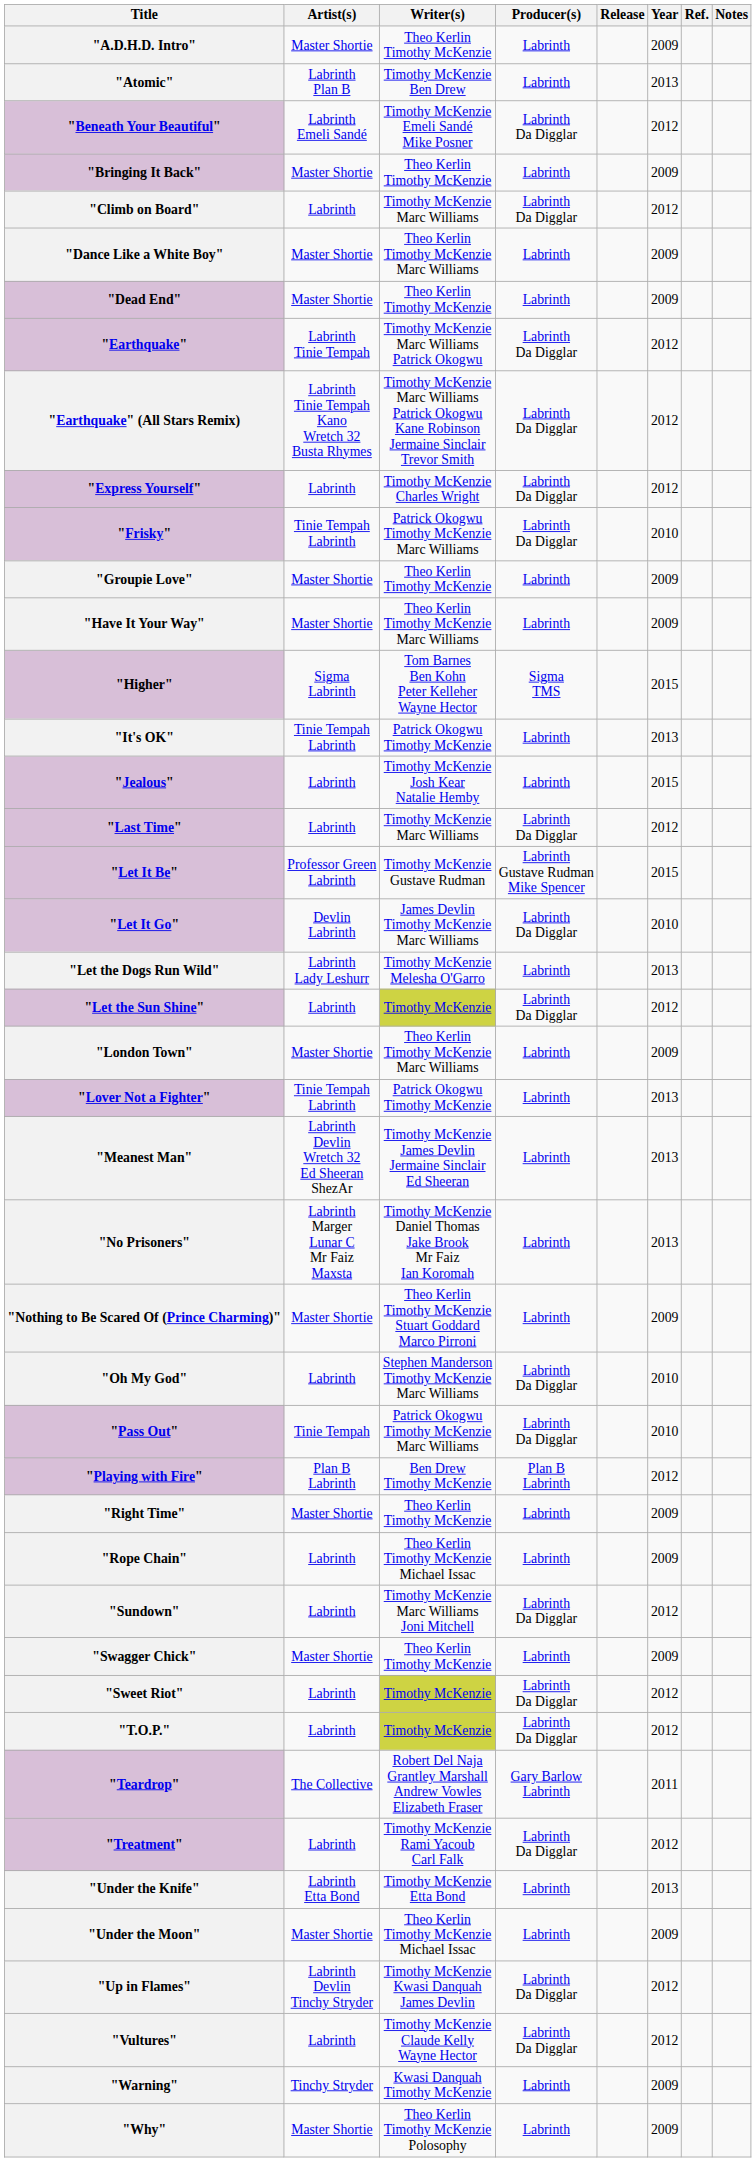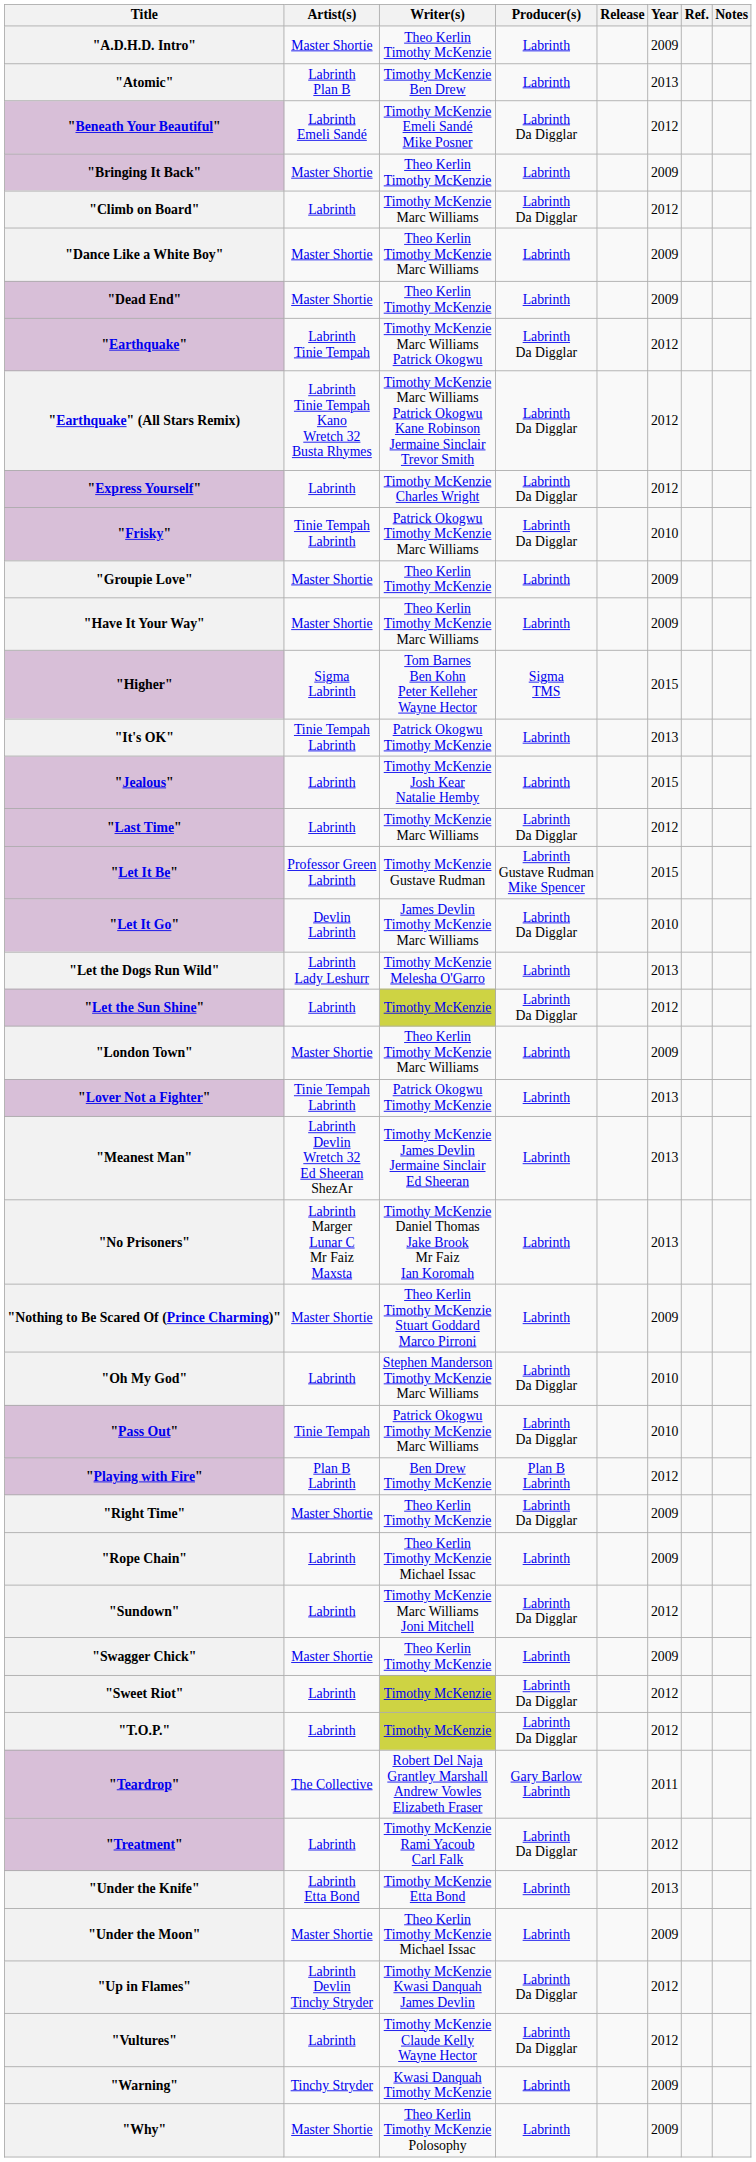"Right Time" | Producer(s): Labrinth -> Labrinth Da Digglar
